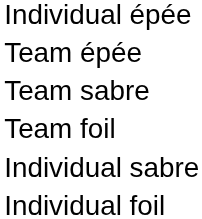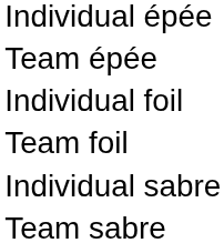rows swapped: Individual foil <-> Team sabre
